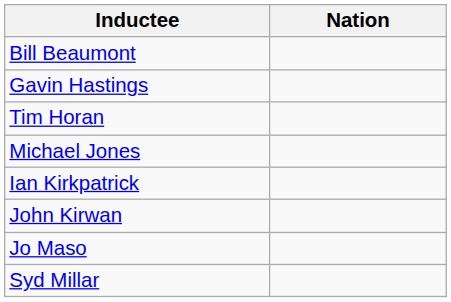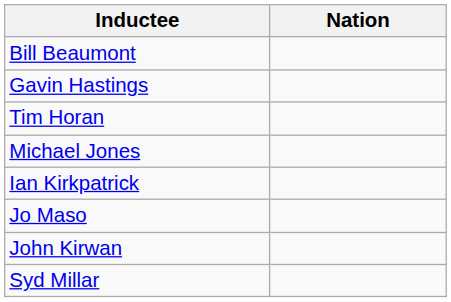rows swapped: John Kirwan <-> Jo Maso
